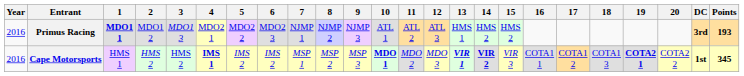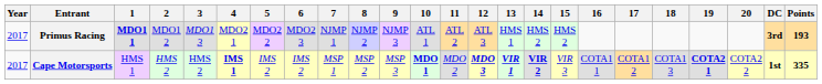Primus Racing | Year: 2016 -> 2017
Cape Motorsports | Year: 2016 -> 2017
Cape Motorsports | 12: normal -> bold
Cape Motorsports | Points: 345 -> 335
